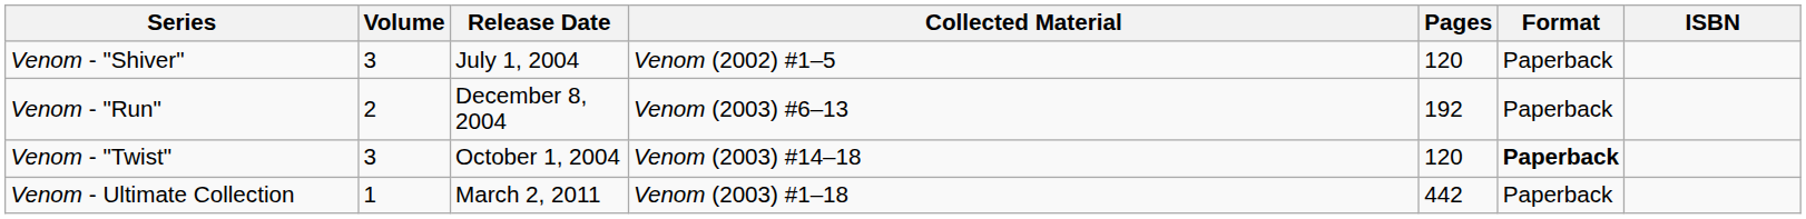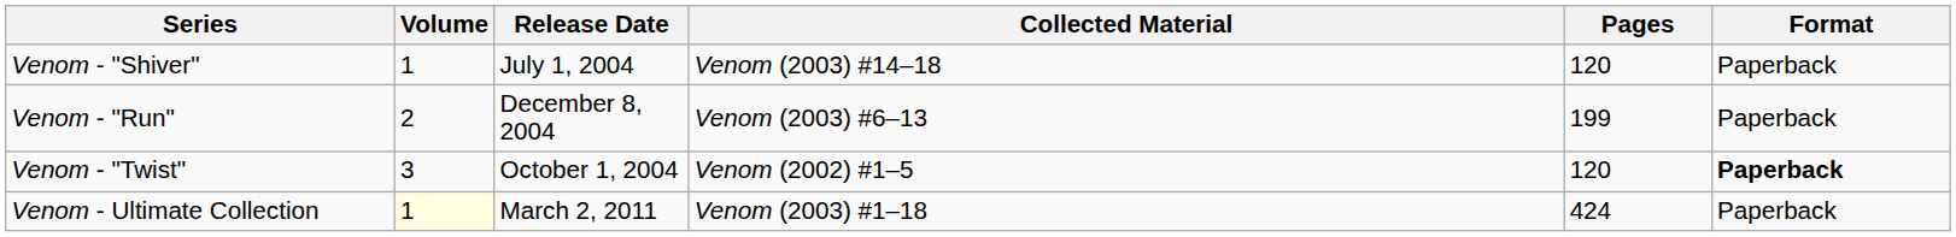- column: ISBN
Venom - "Shiver" | Volume: 3 -> 1
Venom - "Shiver" | Collected Material: Venom (2002) #1–5 -> Venom (2003) #14–18
Venom - "Run" | Pages: 192 -> 199
Venom - "Twist" | Collected Material: Venom (2003) #14–18 -> Venom (2002) #1–5
Venom - Ultimate Collection | Volume: no background -> lightyellow background
Venom - Ultimate Collection | Pages: 442 -> 424
